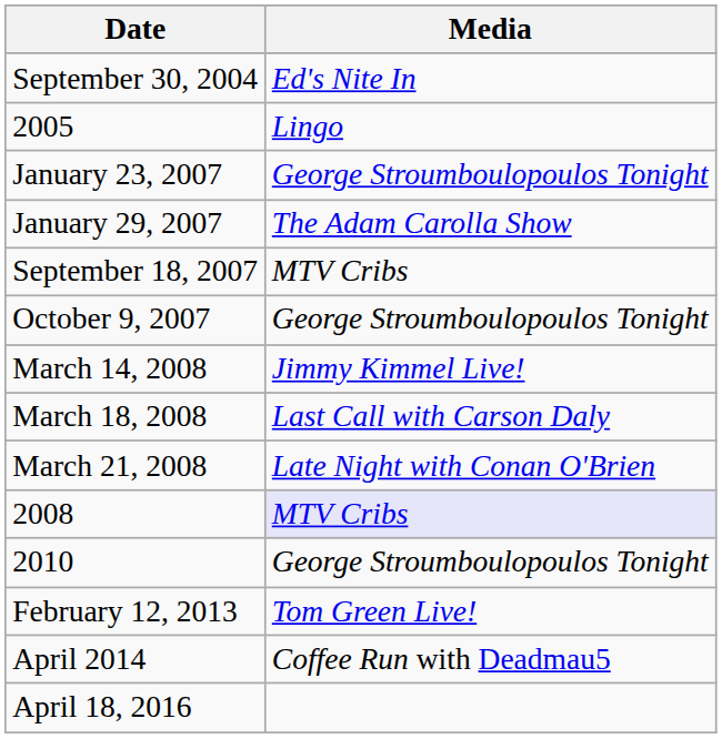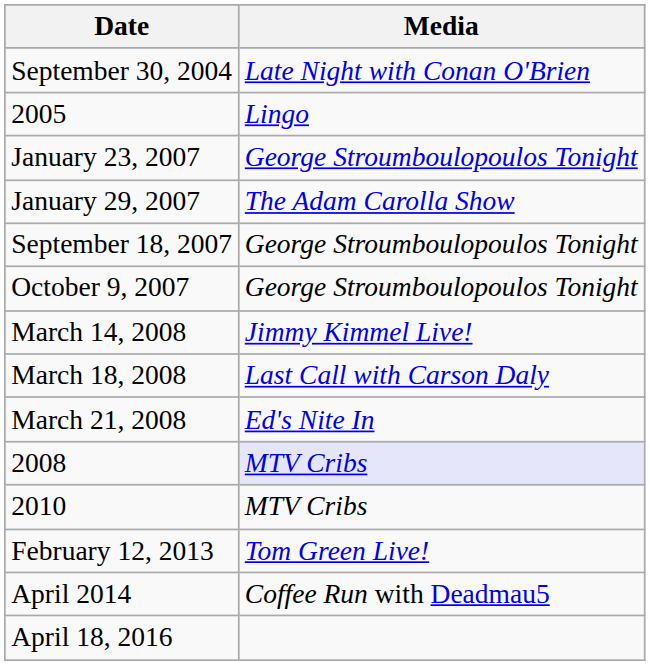September 30, 2004 | Media: Ed's Nite In -> Late Night with Conan O'Brien
September 18, 2007 | Media: MTV Cribs -> George Stroumboulopoulos Tonight
March 21, 2008 | Media: Late Night with Conan O'Brien -> Ed's Nite In
2010 | Media: George Stroumboulopoulos Tonight -> MTV Cribs
